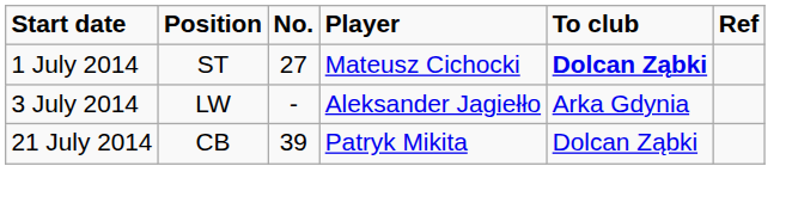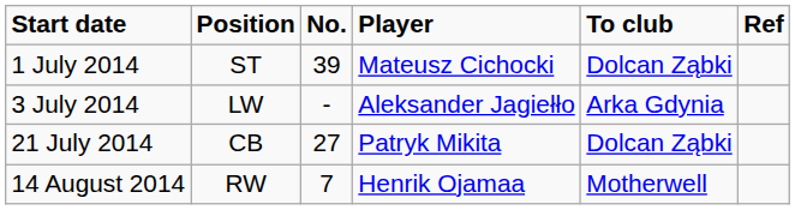1 July 2014 | No.: 27 -> 39
1 July 2014 | To club: bold -> normal
21 July 2014 | No.: 39 -> 27
+ row: 14 August 2014 | RW | 7 | Henrik Ojamaa | Motherwell
